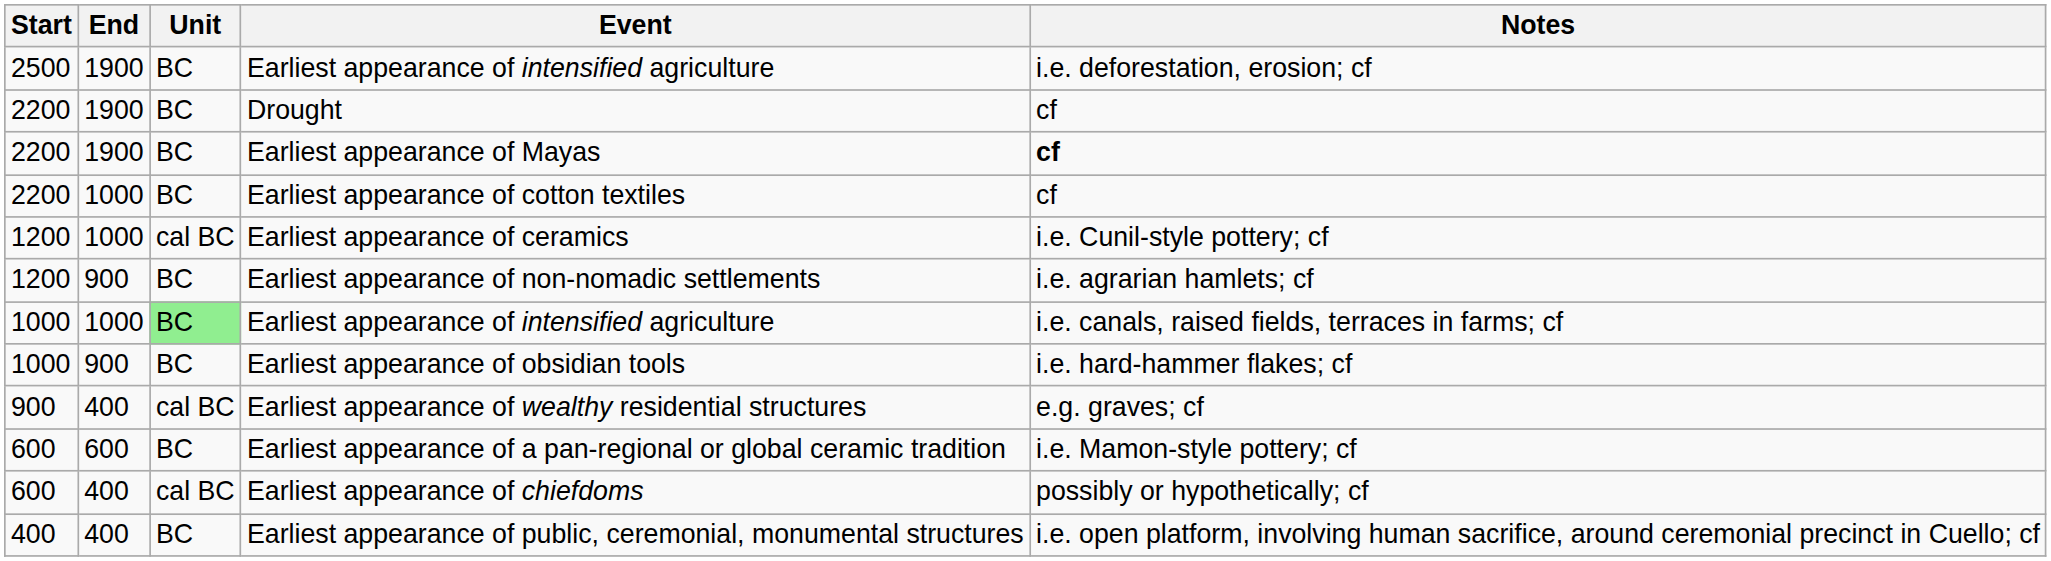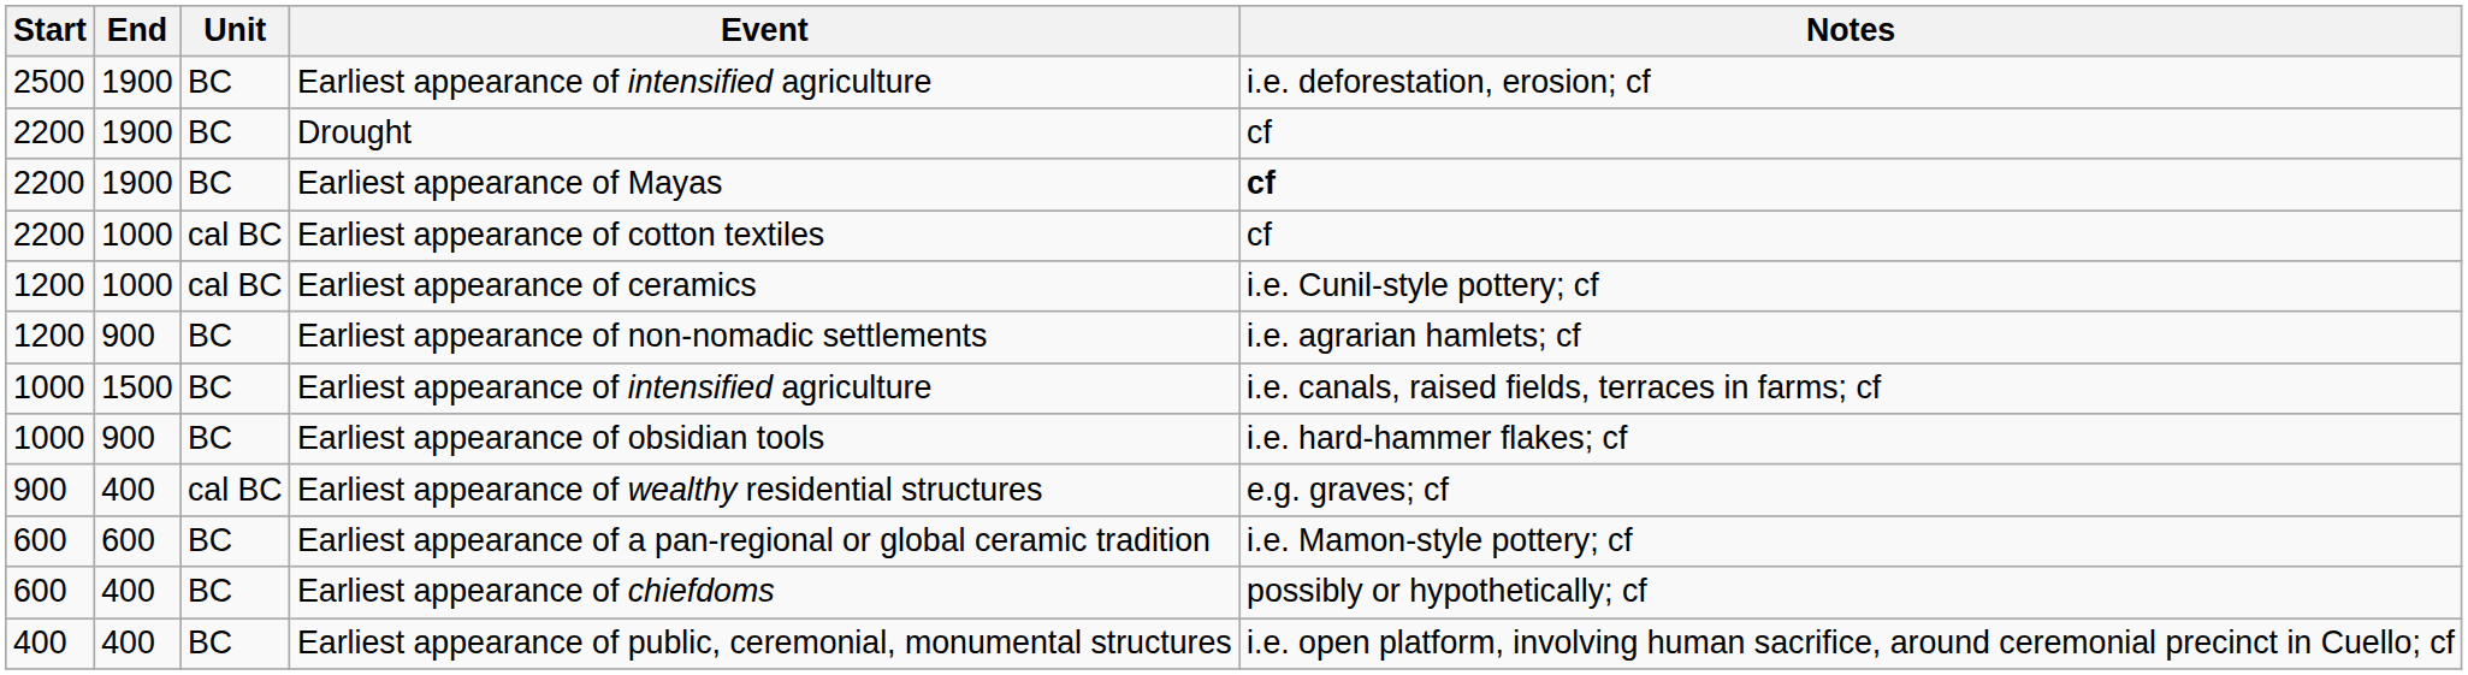Earliest appearance of cotton textiles | Unit: BC -> cal BC
1000 / Earliest appearance of intensified agriculture | End: 1000 -> 1500
1000 / Earliest appearance of intensified agriculture | Unit: lightgreen background -> no background
Earliest appearance of chiefdoms | Unit: cal BC -> BC
